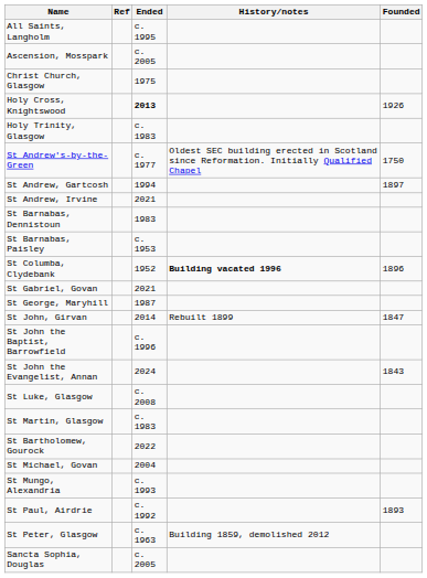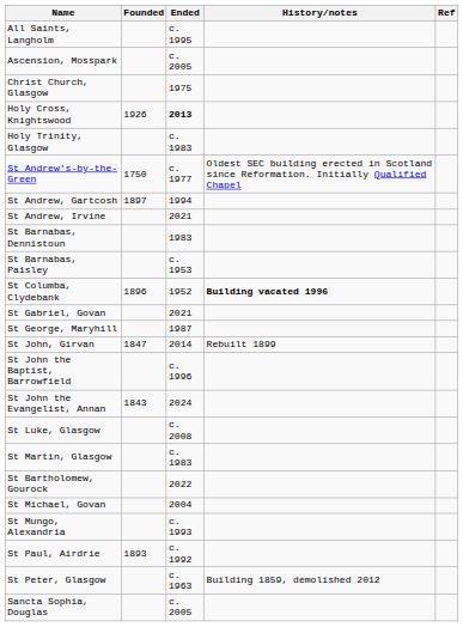columns swapped: Founded <-> Ref
